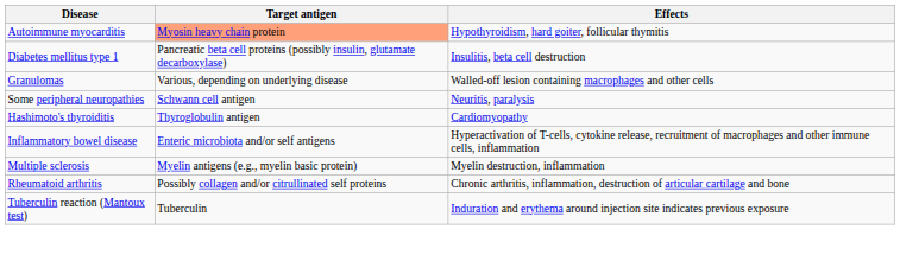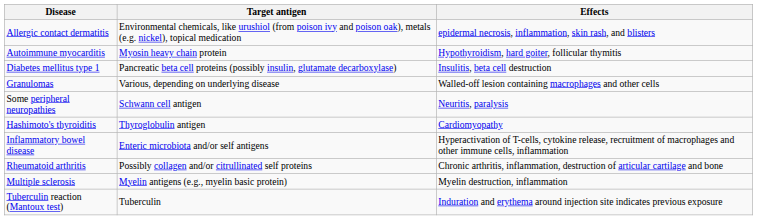+ row: Allergic contact dermatitis | Environmental chemicals, like urushiol (from poison ivy and poison oak), metals (e.g. nickel), topical medication | epidermal necrosis, inflammation, skin rash, and blisters
Autoimmune myocarditis | Target antigen: lightsalmon background -> no background
rows swapped: Multiple sclerosis <-> Rheumatoid arthritis
